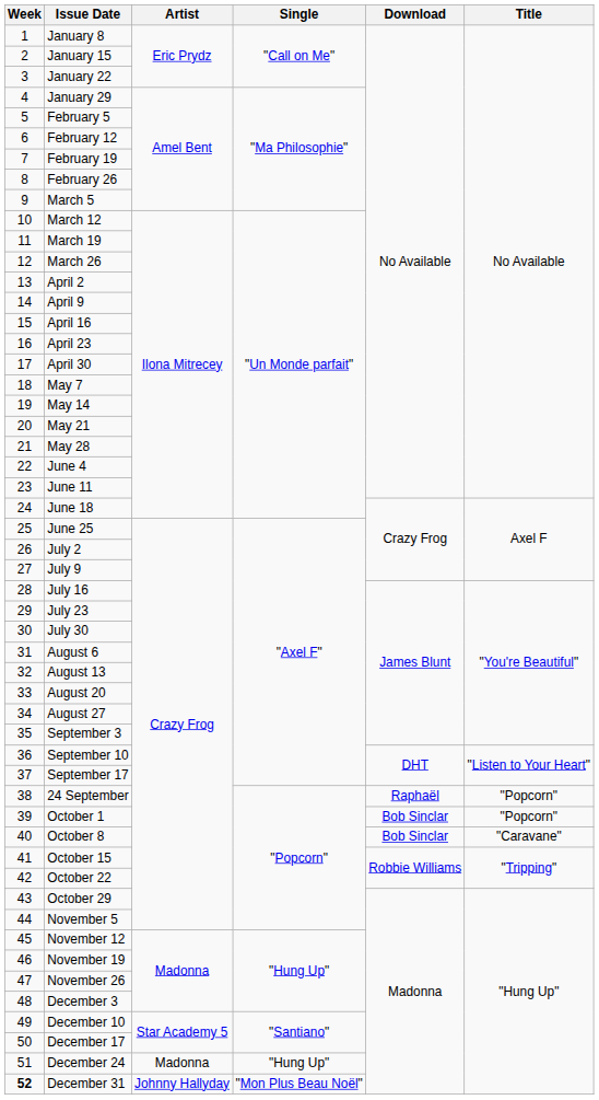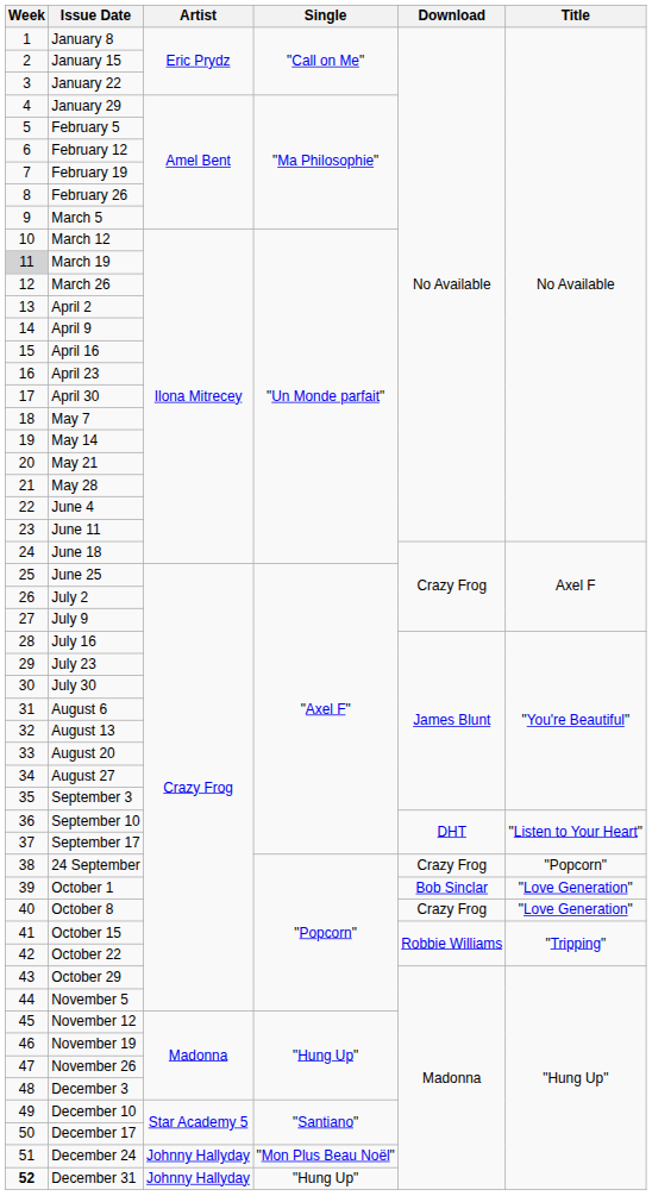March 19 | Week: no background -> lightgrey background
24 September | Download: Raphaël -> Crazy Frog
October 1 | Title: "Popcorn" -> "Love Generation"
October 8 | Download: Bob Sinclar -> Crazy Frog
October 8 | Title: "Caravane" -> "Love Generation"
December 24 | Artist: Madonna -> Johnny Hallyday
December 24 | Single: "Hung Up" -> "Mon Plus Beau Noël"
December 31 | Single: "Mon Plus Beau Noël" -> "Hung Up"
